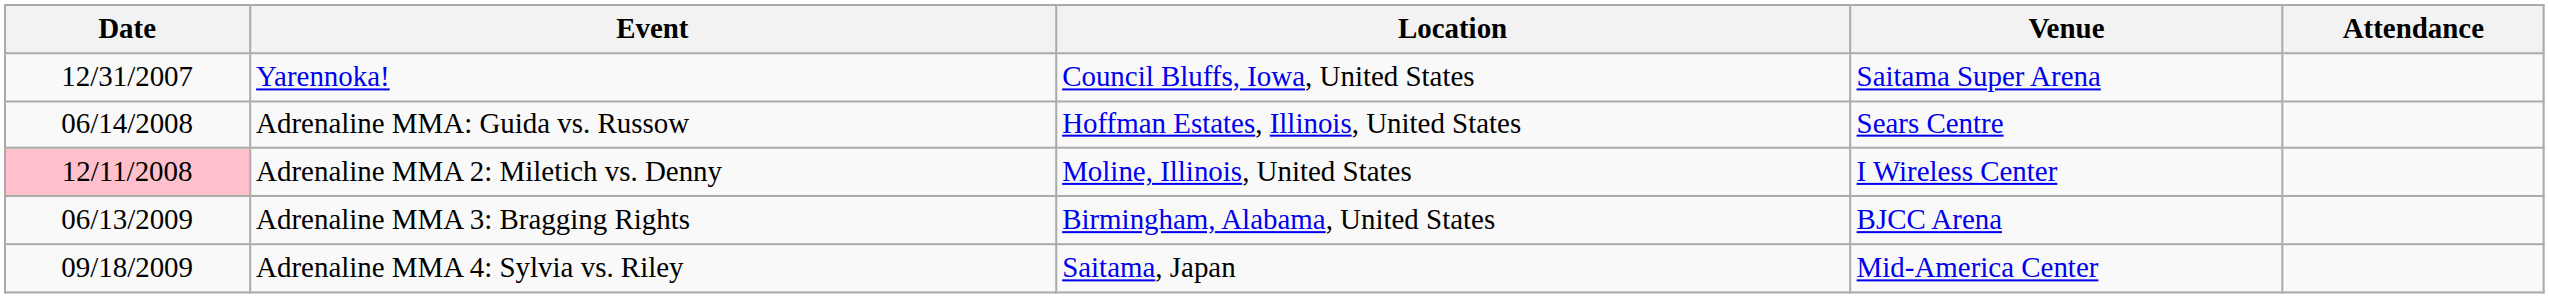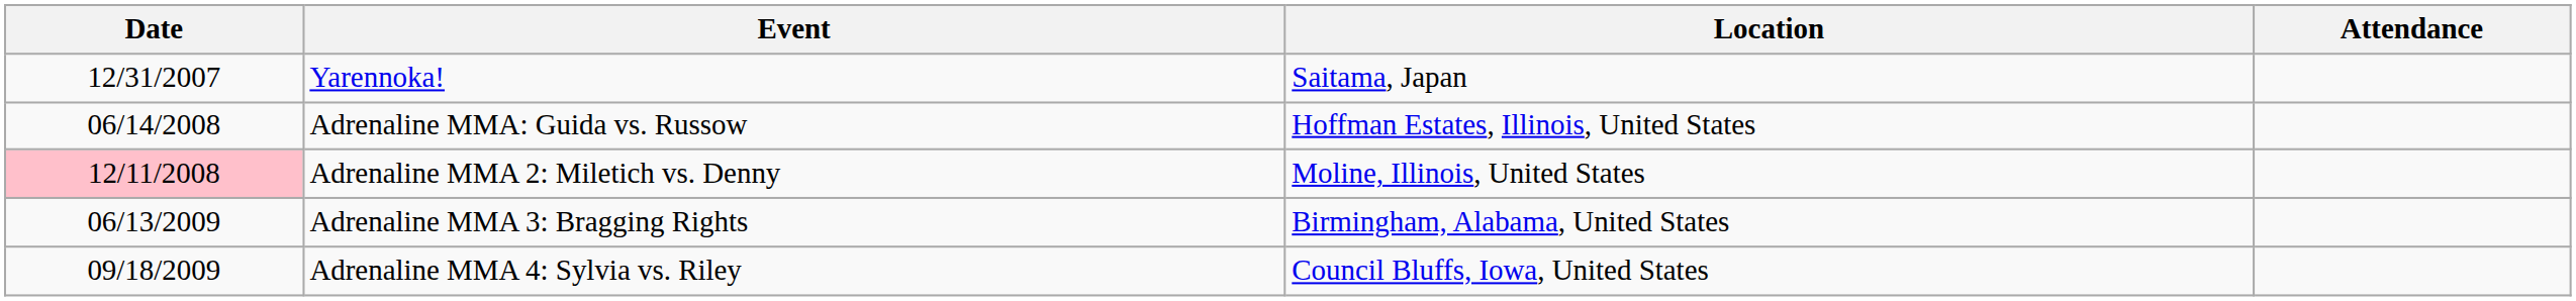- column: Venue | Saitama Super Arena | Sears Centre | I Wireless Center | BJCC Arena | Mid-America Center
Yarennoka! | Location: Council Bluffs, Iowa, United States -> Saitama, Japan
Adrenaline MMA 4: Sylvia vs. Riley | Location: Saitama, Japan -> Council Bluffs, Iowa, United States
